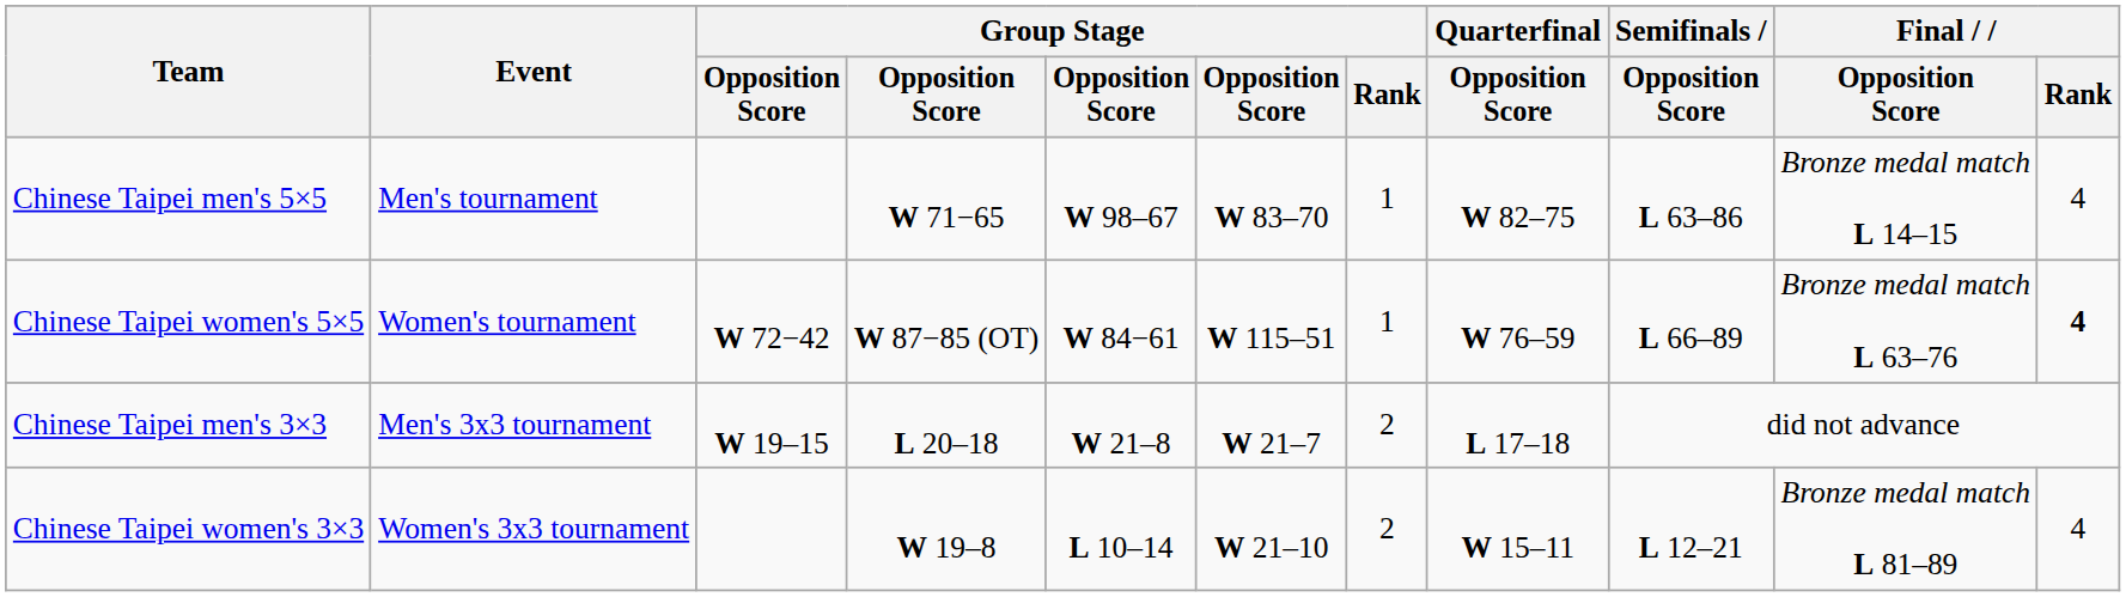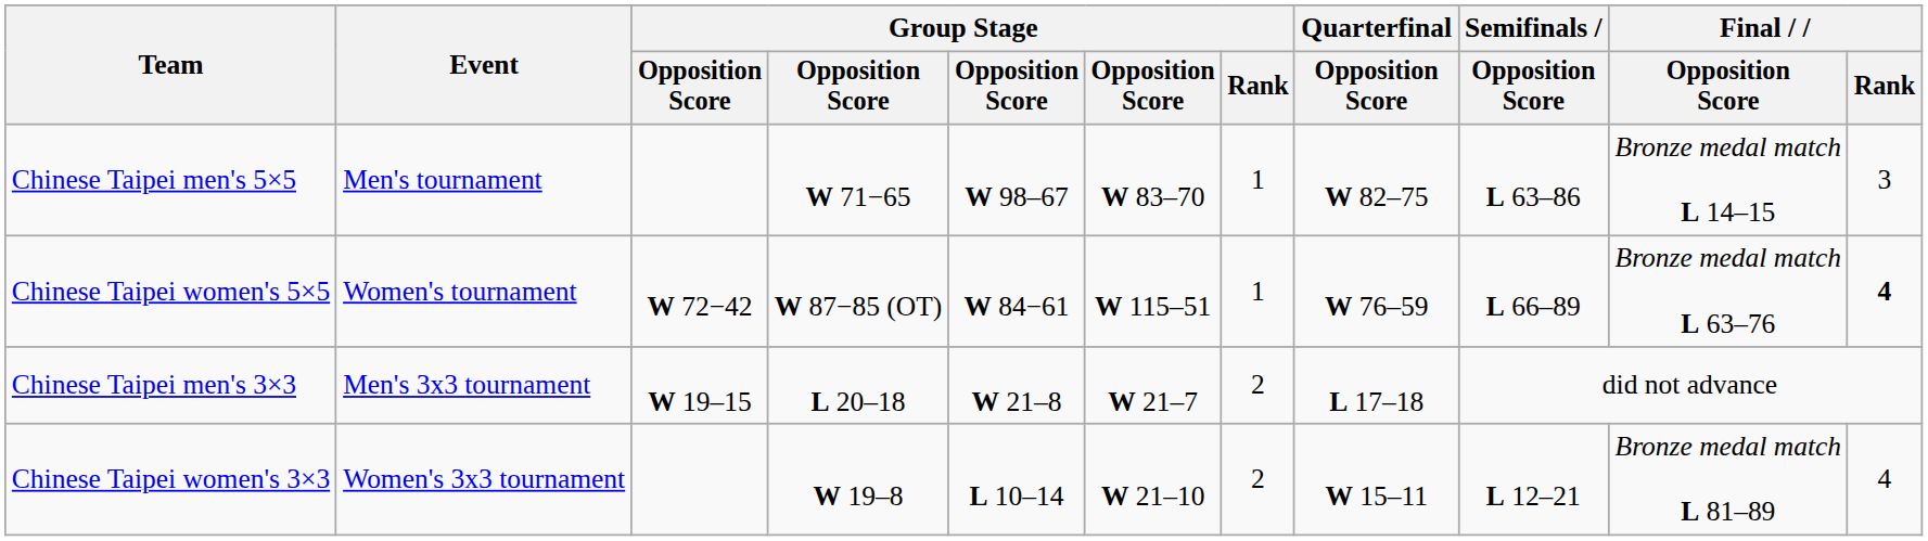Chinese Taipei men's 5×5 | Final / Rank: 4 -> 3
